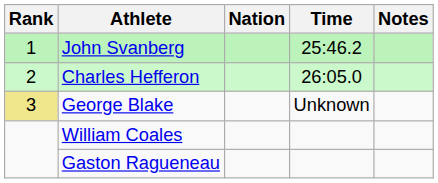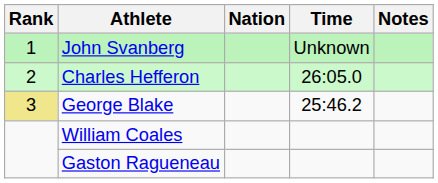John Svanberg | Time: 25:46.2 -> Unknown
George Blake | Time: Unknown -> 25:46.2
